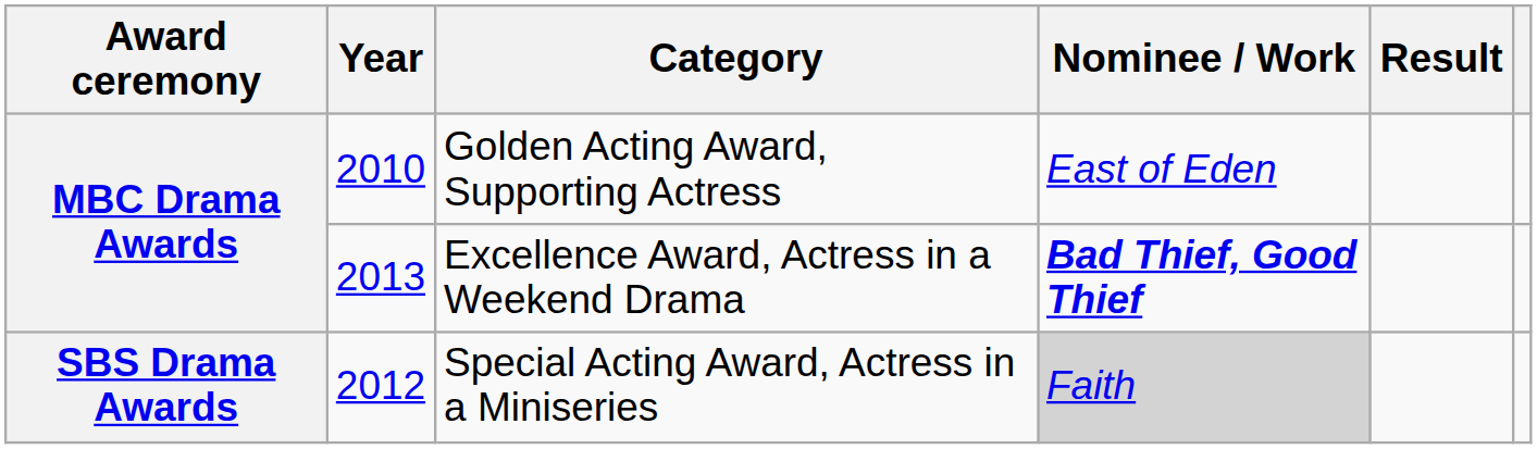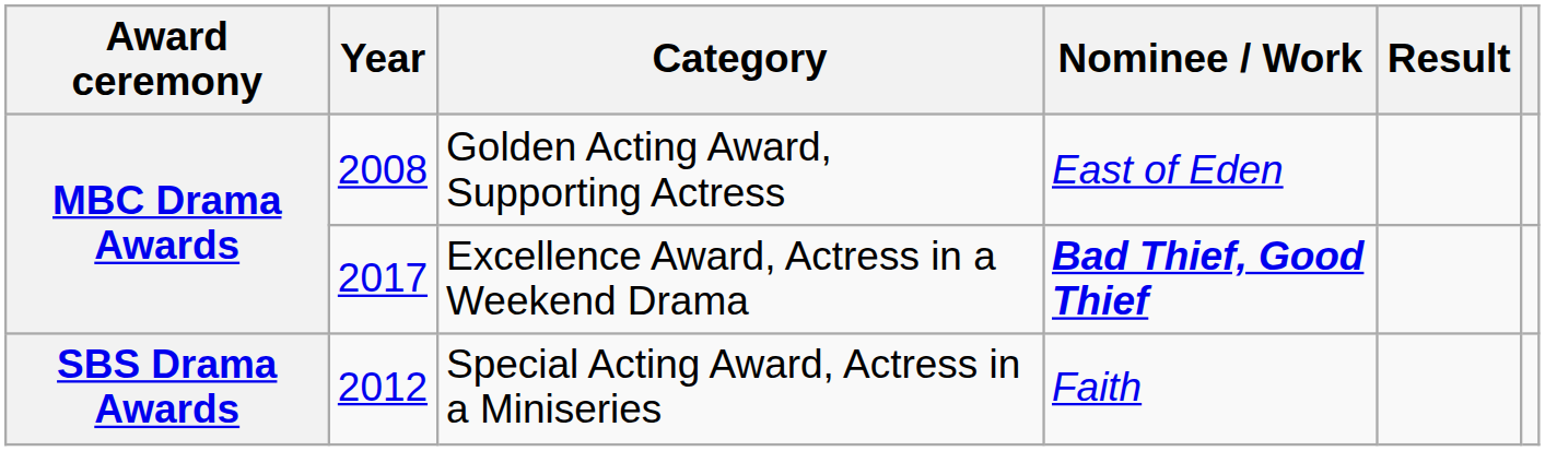Golden Acting Award, Supporting Actress | Year: 2010 -> 2008
Excellence Award, Actress in a Weekend Drama | Year: 2013 -> 2017
Special Acting Award, Actress in a Miniseries | Nominee / Work: lightgrey background -> no background
